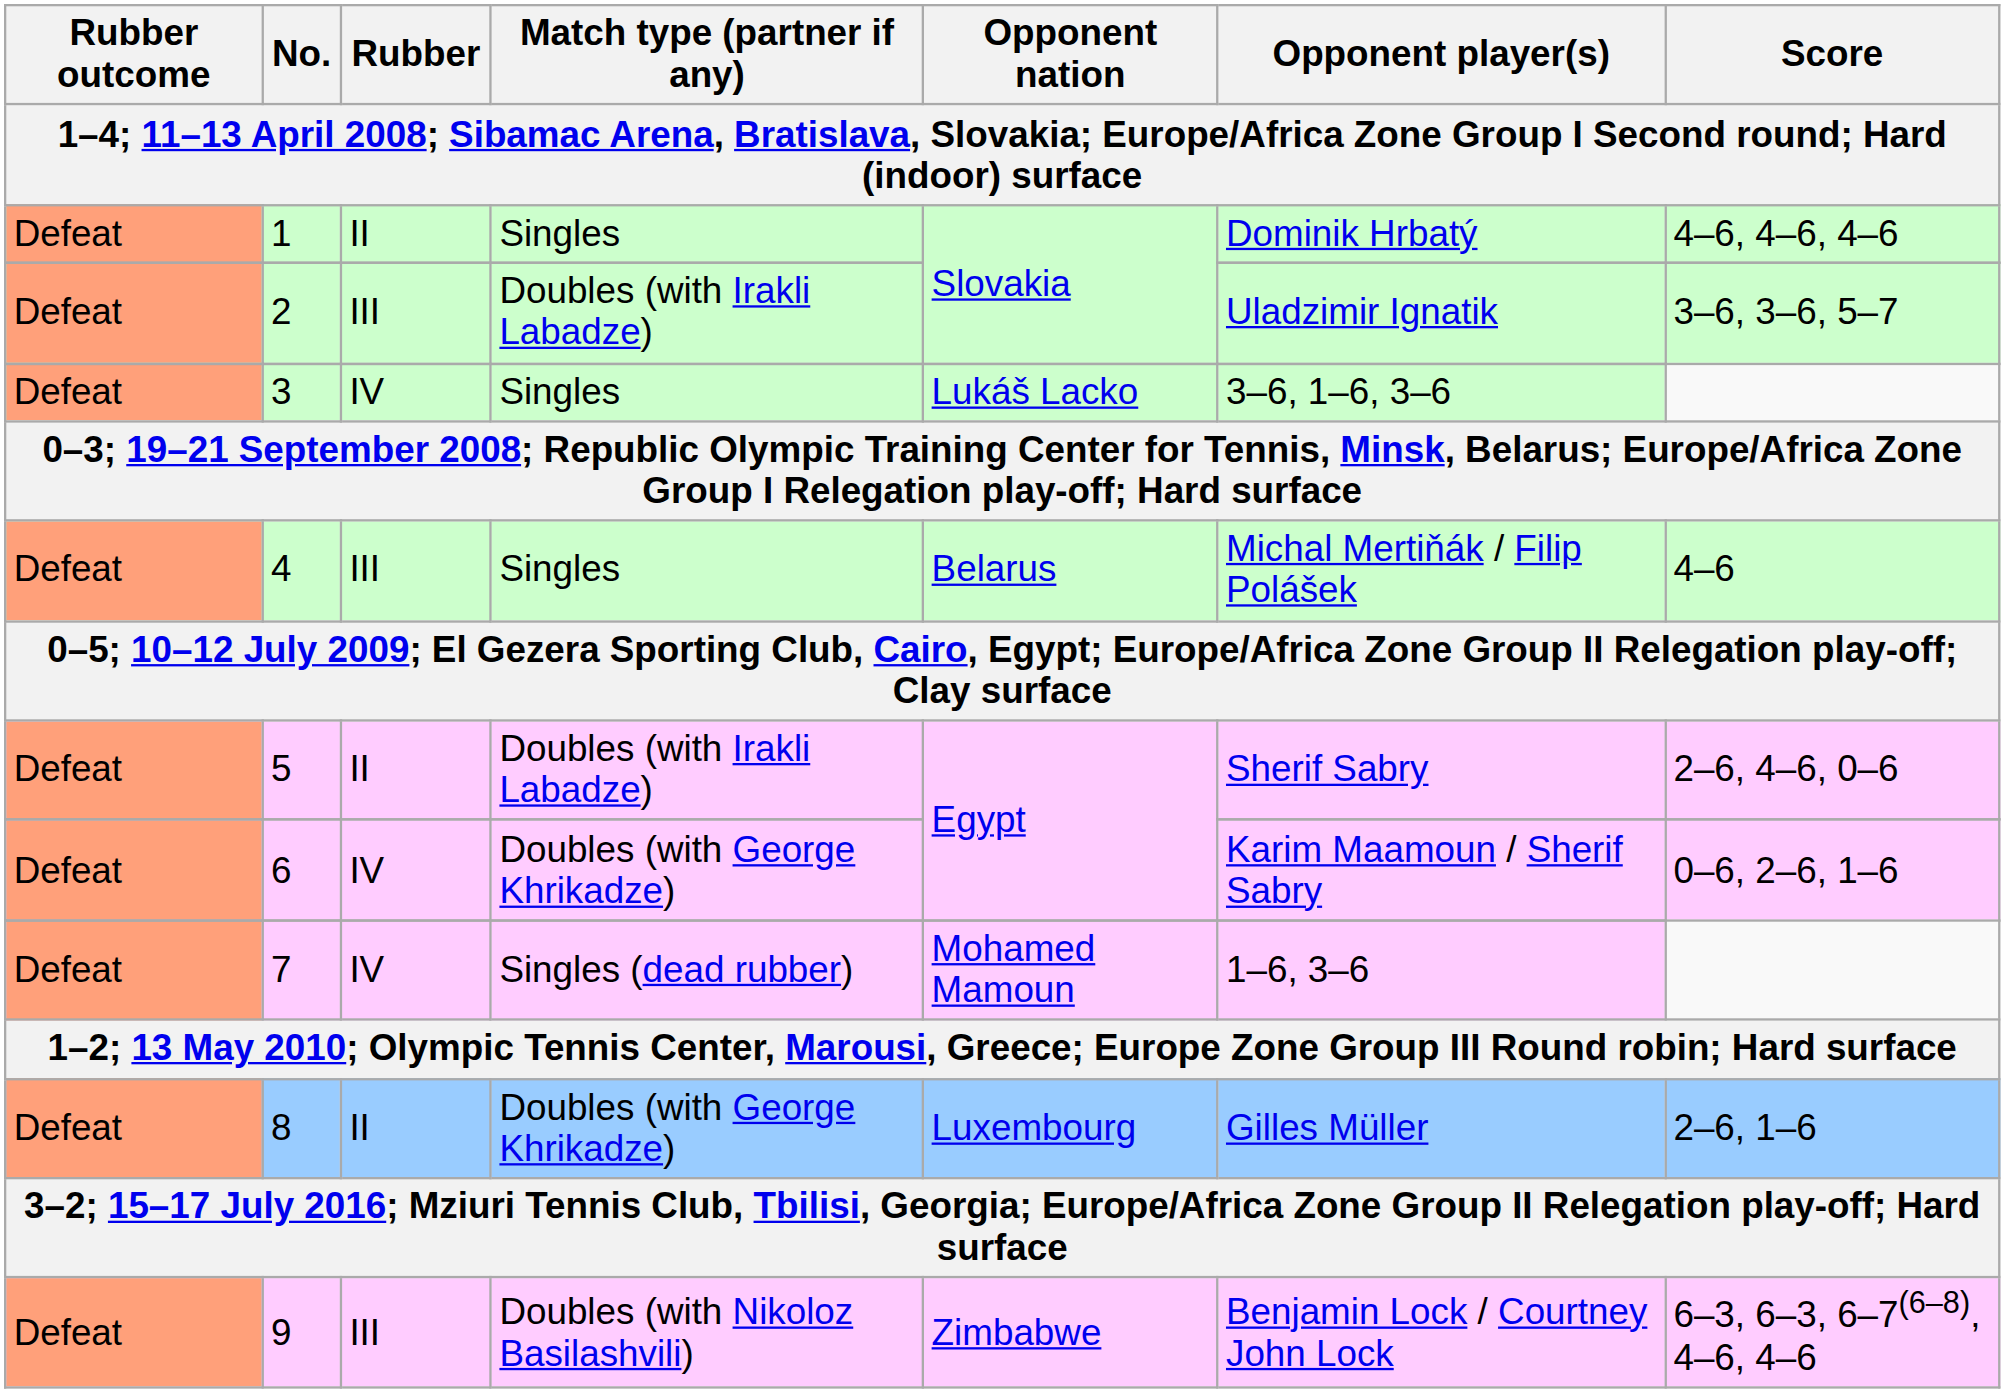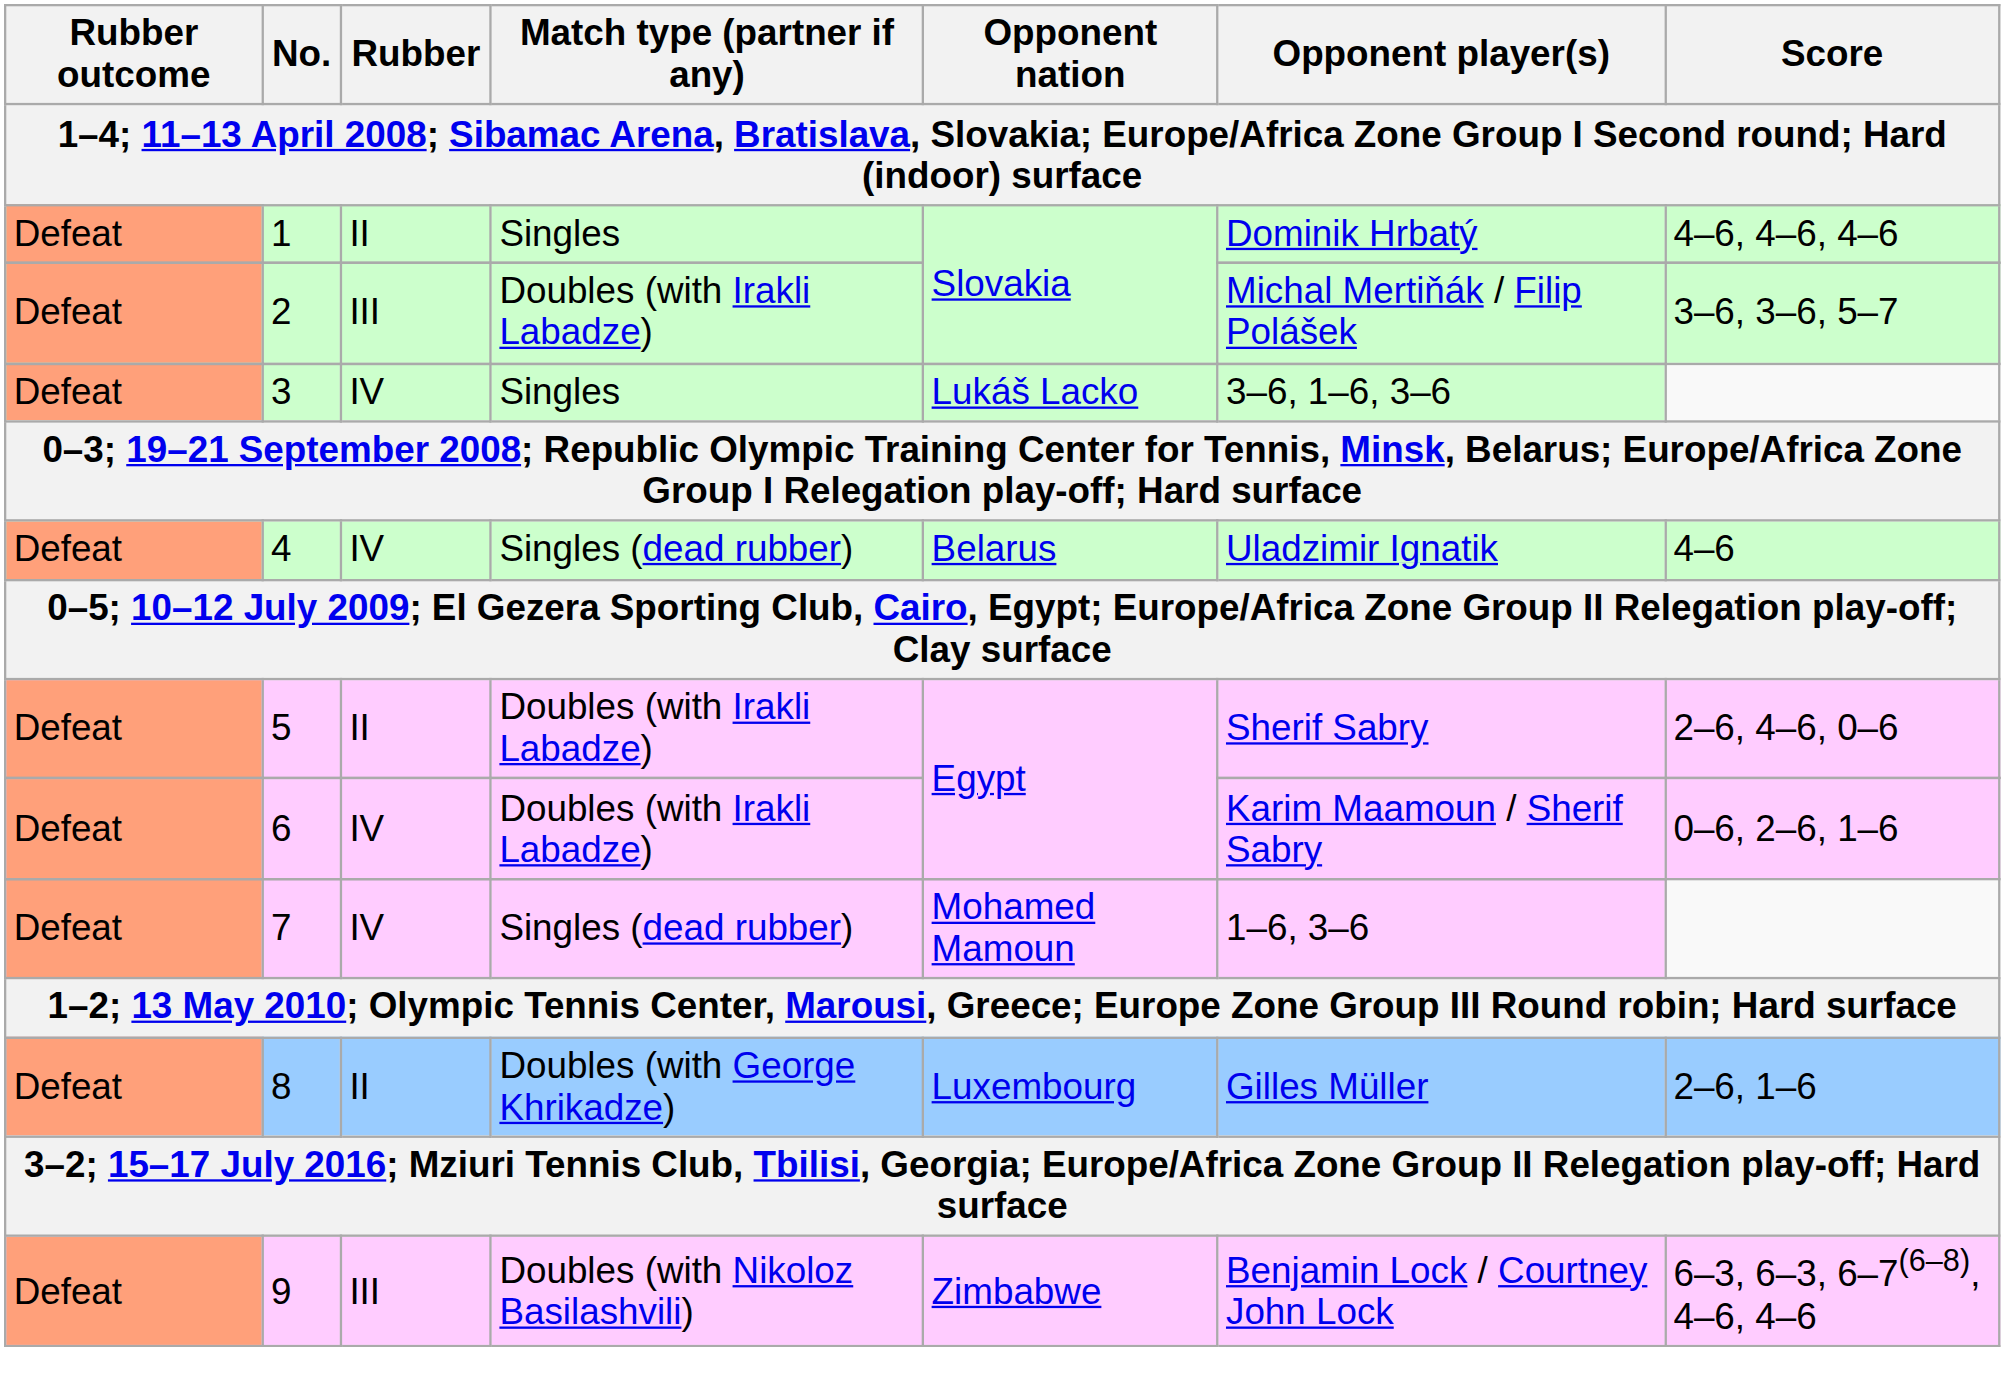2 | Opponent player(s): Uladzimir Ignatik -> Michal Mertiňák / Filip Polášek
4 | Rubber: III -> IV
4 | Match type (partner if any): Singles -> Singles (dead rubber)
4 | Opponent player(s): Michal Mertiňák / Filip Polášek -> Uladzimir Ignatik
6 | Match type (partner if any): Doubles (with George Khrikadze) -> Doubles (with Irakli Labadze)
